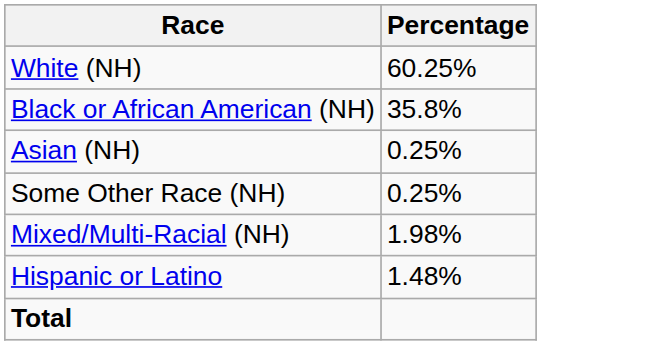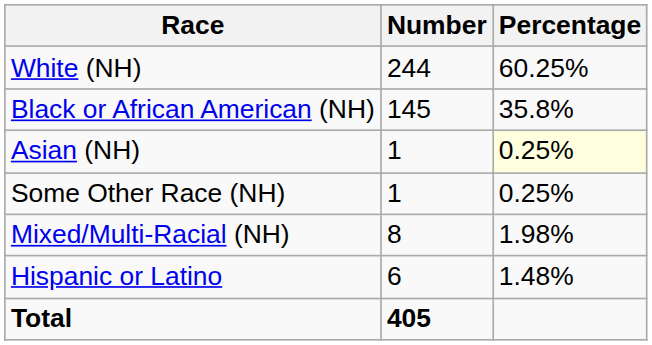+ column: Number | 244 | 145 | 1 | 1 | 8 | 6 | 405
Asian (NH) | Percentage: no background -> lightyellow background
